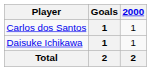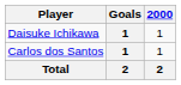rows swapped: Carlos dos Santos <-> Daisuke Ichikawa
